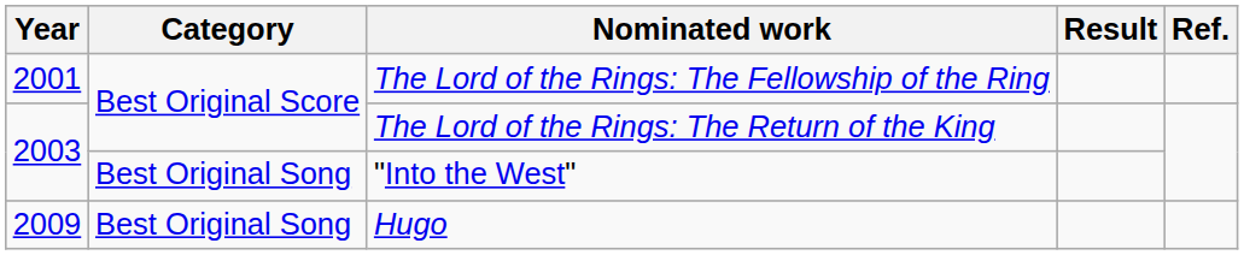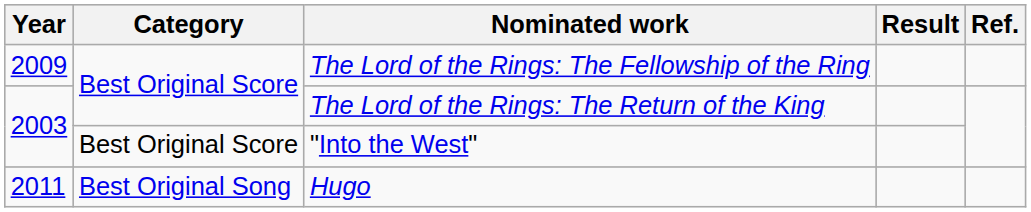The Lord of the Rings: The Fellowship of the Ring | Year: 2001 -> 2009
"Into the West" | Category: Best Original Song -> Best Original Score
Hugo | Year: 2009 -> 2011
